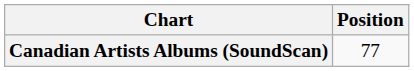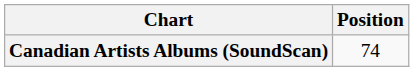Canadian Artists Albums (SoundScan) | Position: 77 -> 74
